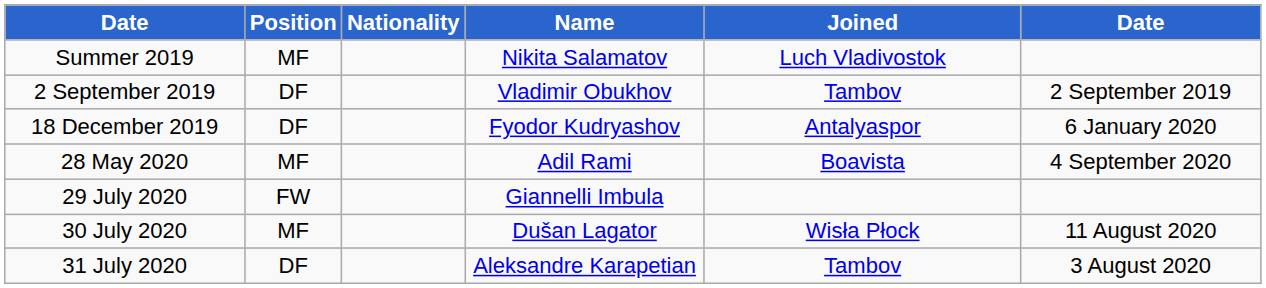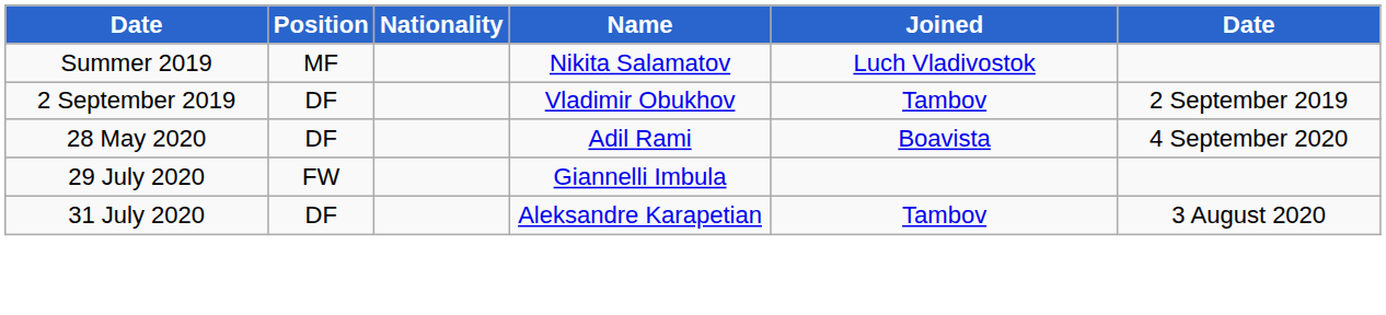- row: 18 December 2019 | DF | Fyodor Kudryashov | Antalyaspor | 6 January 2020
28 May 2020 | Position: MF -> DF
- row: 30 July 2020 | MF | Dušan Lagator | Wisła Płock | 11 August 2020
